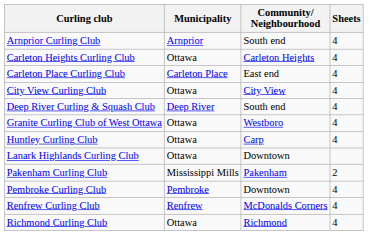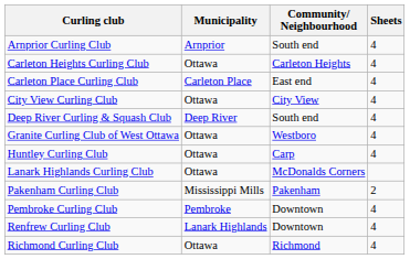Lanark Highlands Curling Club | Community/ Neighbourhood: Downtown -> McDonalds Corners
Renfrew Curling Club | Municipality: Renfrew -> Lanark Highlands
Renfrew Curling Club | Community/ Neighbourhood: McDonalds Corners -> Downtown
